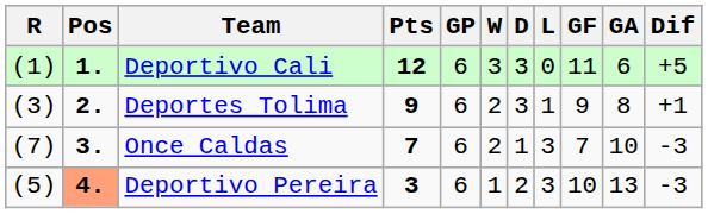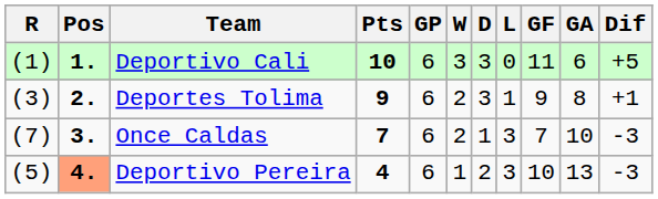Deportivo Cali | Pts: 12 -> 10
Deportivo Pereira | Pts: 3 -> 4
